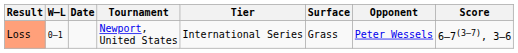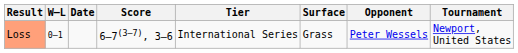columns swapped: Tournament <-> Score
